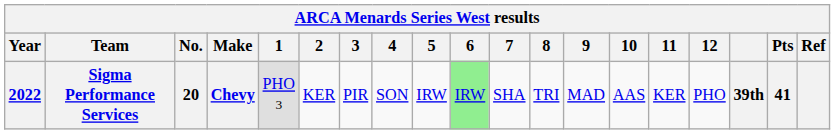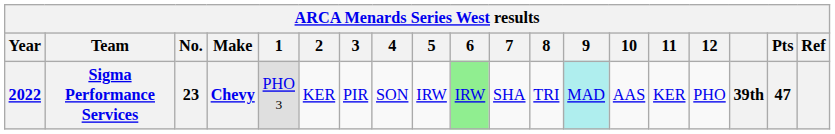Sigma Performance Services | No.: 20 -> 23
Sigma Performance Services | 9: no background -> paleturquoise background
Sigma Performance Services | Pts: 41 -> 47
